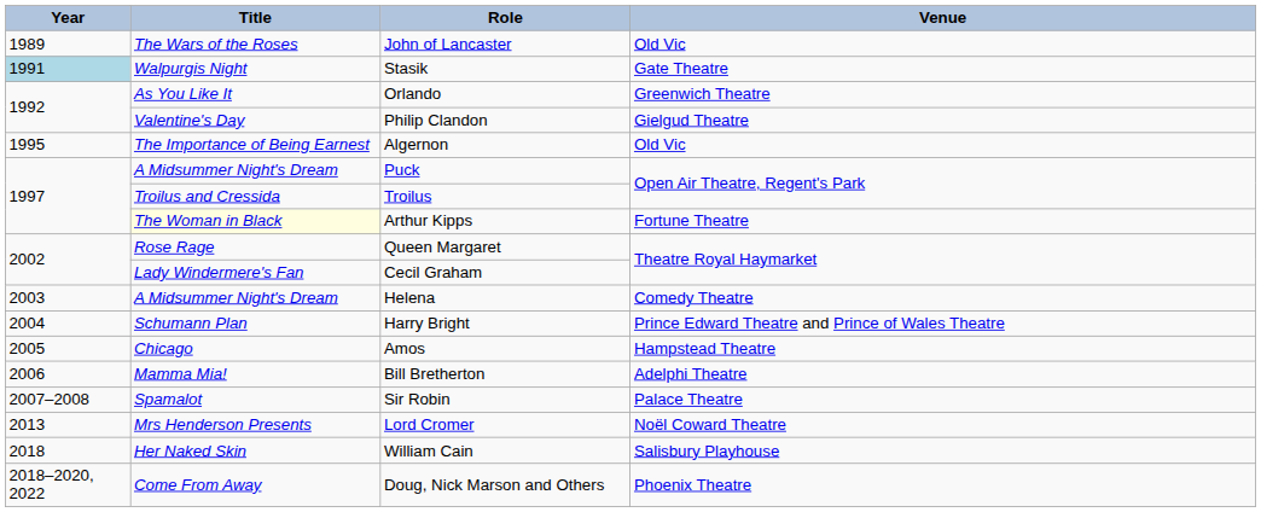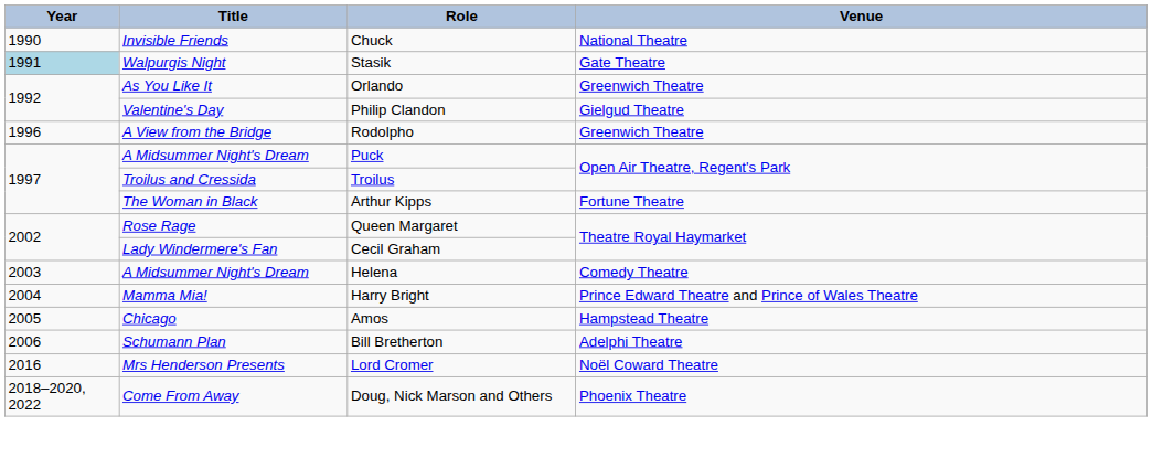- row: 1989 | The Wars of the Roses | John of Lancaster | Old Vic
+ row: 1990 | Invisible Friends | Chuck | National Theatre
- row: 1995 | The Importance of Being Earnest | Algernon | Old Vic
+ row: 1996 | A View from the Bridge | Rodolpho | Greenwich Theatre
Arthur Kipps | Title: lightyellow background -> no background
Harry Bright | Title: Schumann Plan -> Mamma Mia!
Bill Bretherton | Title: Mamma Mia! -> Schumann Plan
- row: 2007–2008 | Spamalot | Sir Robin | Palace Theatre
Lord Cromer | Year: 2013 -> 2016
- row: 2018 | Her Naked Skin | William Cain | Salisbury Playhouse
